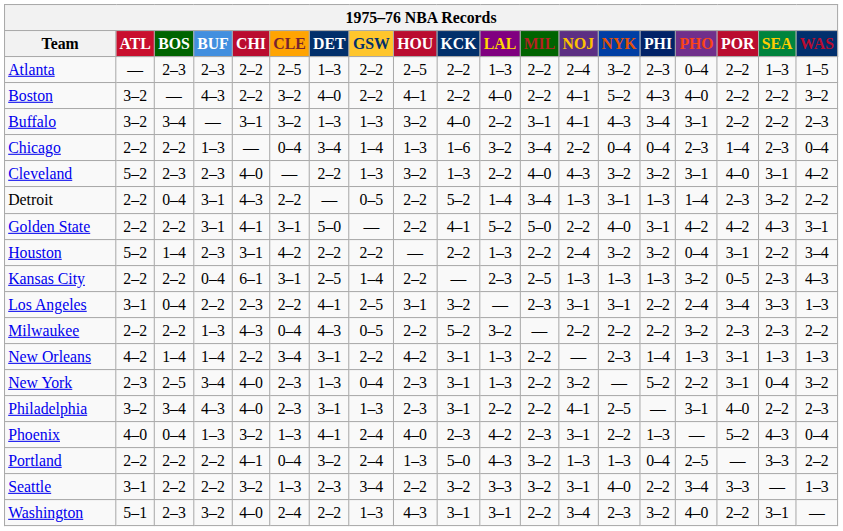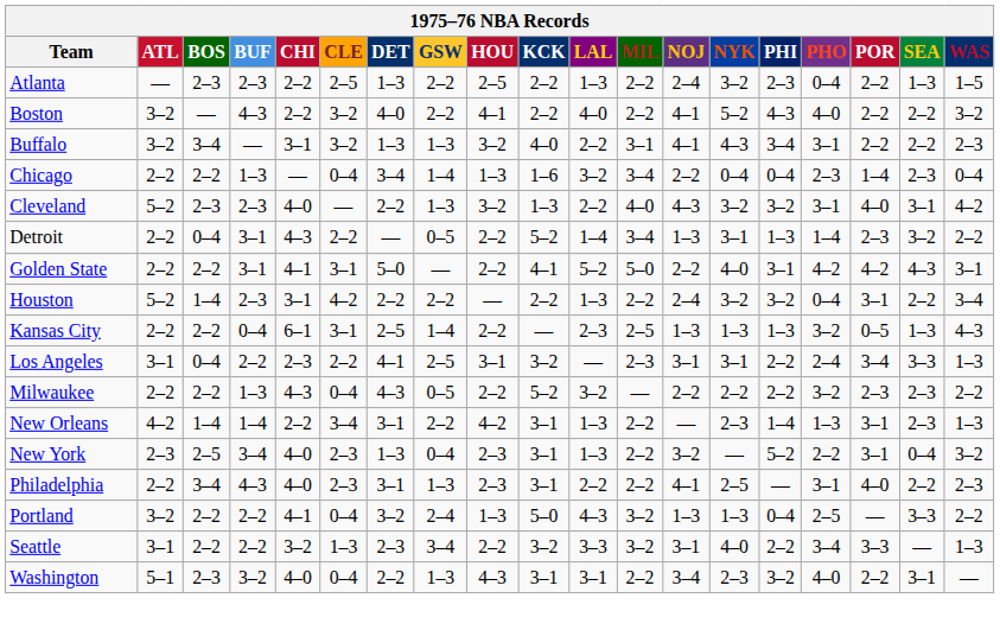Kansas City | SEA: 2–3 -> 1–3
New Orleans | SEA: 1–3 -> 2–3
Philadelphia | ATL: 3–2 -> 2–2
- row: Phoenix | 4–0 | 0–4 | 1–3 | 3–2 | 1–3 | 4–1 | 2–4 | 4–0 | 2–3 | 4–2 | 2–3 | 3–1 | 2–2 | 1–3 | — | 5–2 | 4–3 | 0–4
Portland | ATL: 2–2 -> 3–2
Washington | CLE: 2–4 -> 0–4
